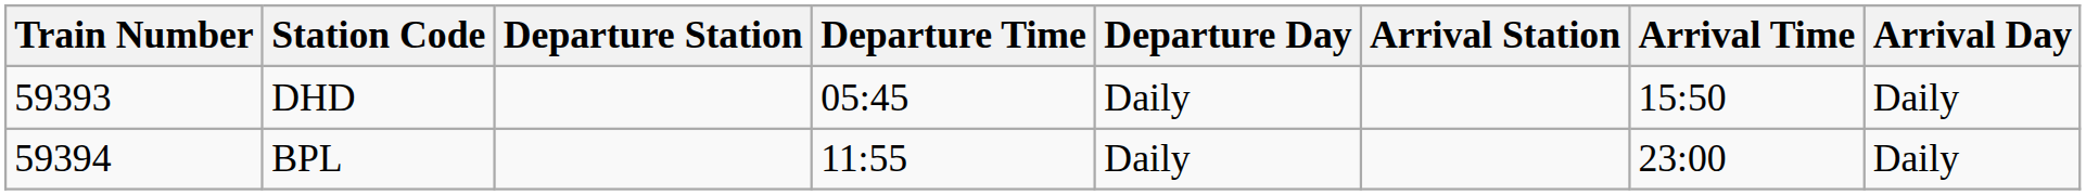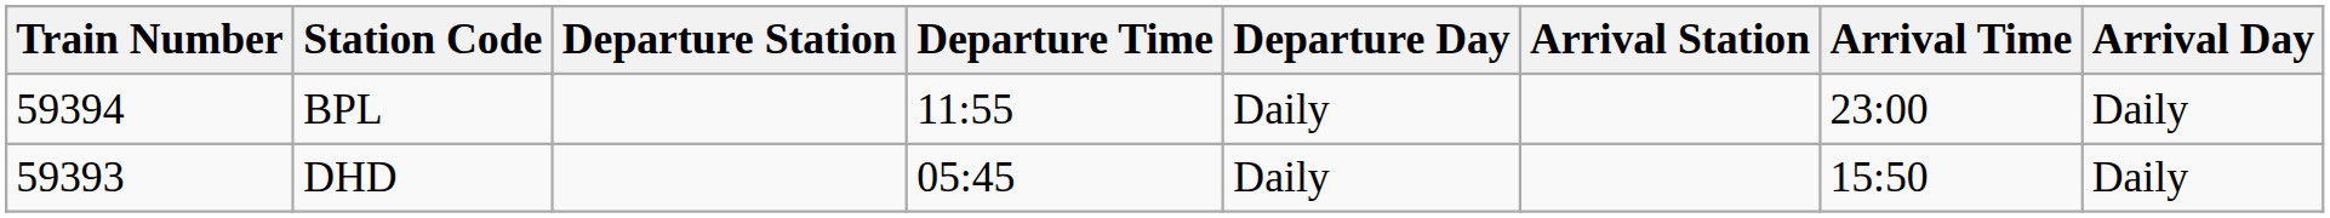rows swapped: DHD <-> BPL
